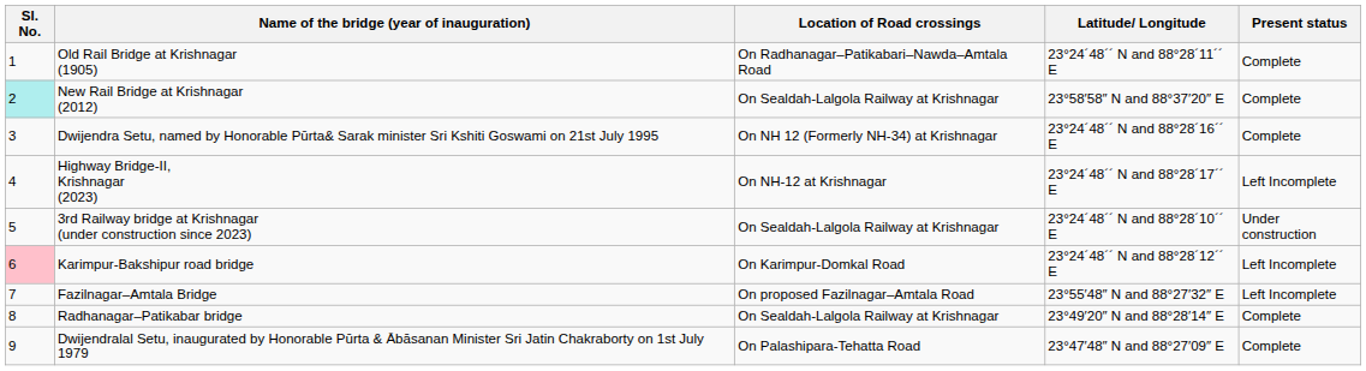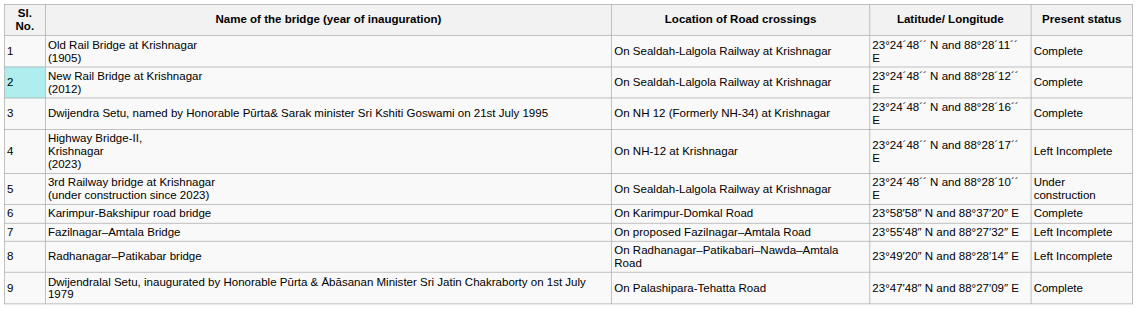Old Rail Bridge at Krishnagar (1905) | Location of Road crossings: On Radhanagar–Patikabari–Nawda–Amtala Road -> On Sealdah-Lalgola Railway at Krishnagar
New Rail Bridge at Krishnagar (2012) | Latitude/ Longitude: 23°58′58″ N and 88°37′20″ E -> 23°24´48´´ N and 88°28´12´´ E
Karimpur-Bakshipur road bridge | Sl. No.: pink background -> no background
Karimpur-Bakshipur road bridge | Latitude/ Longitude: 23°24´48´´ N and 88°28´12´´ E -> 23°58′58″ N and 88°37′20″ E
Karimpur-Bakshipur road bridge | Present status: Left Incomplete -> Complete
Radhanagar–Patikabar bridge | Location of Road crossings: On Sealdah-Lalgola Railway at Krishnagar -> On Radhanagar–Patikabari–Nawda–Amtala Road
Radhanagar–Patikabar bridge | Present status: Complete -> Left Incomplete
